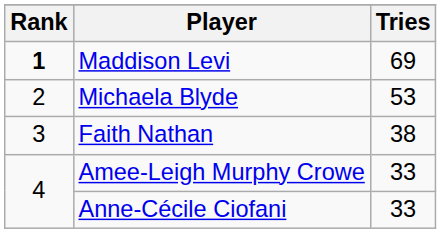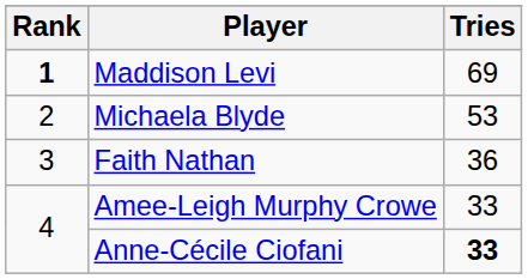Faith Nathan | Tries: 38 -> 36
Anne-Cécile Ciofani | Tries: normal -> bold
